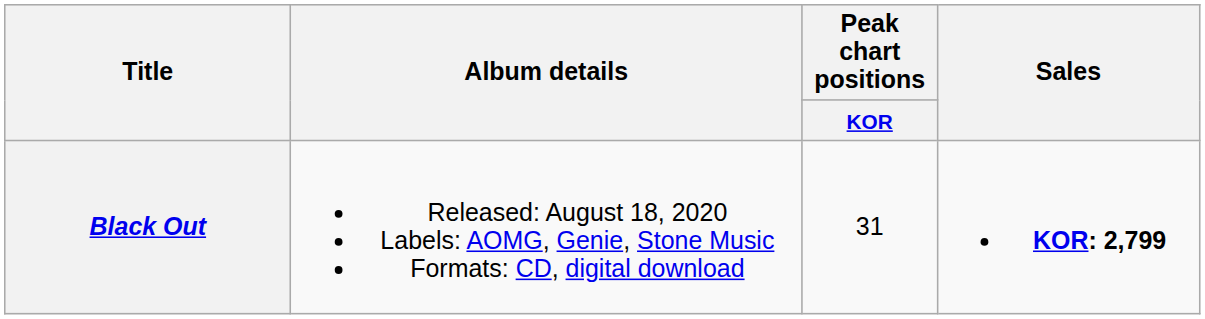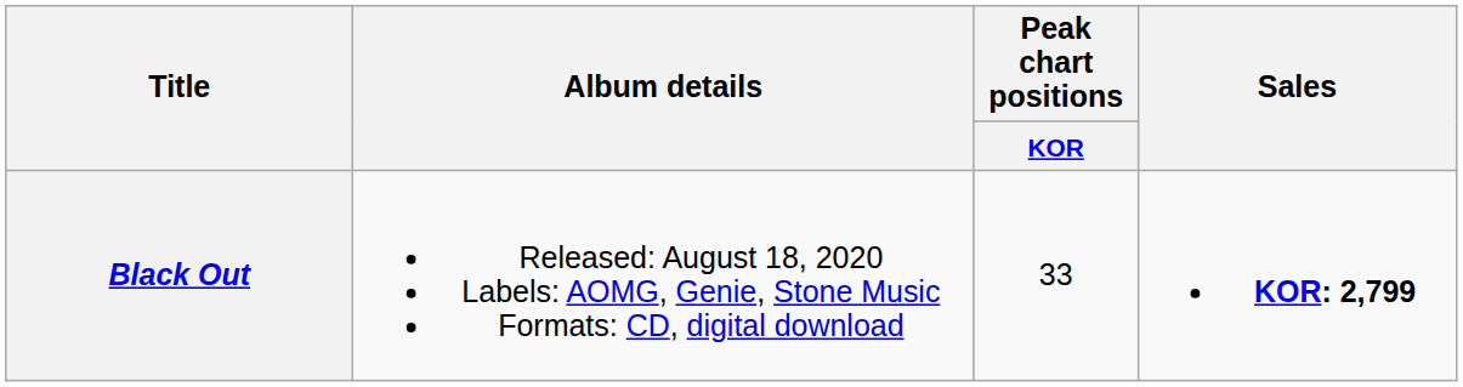Black Out | Peak chart positions / KOR: 31 -> 33
